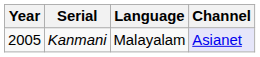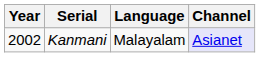Kanmani | Year: 2005 -> 2002
